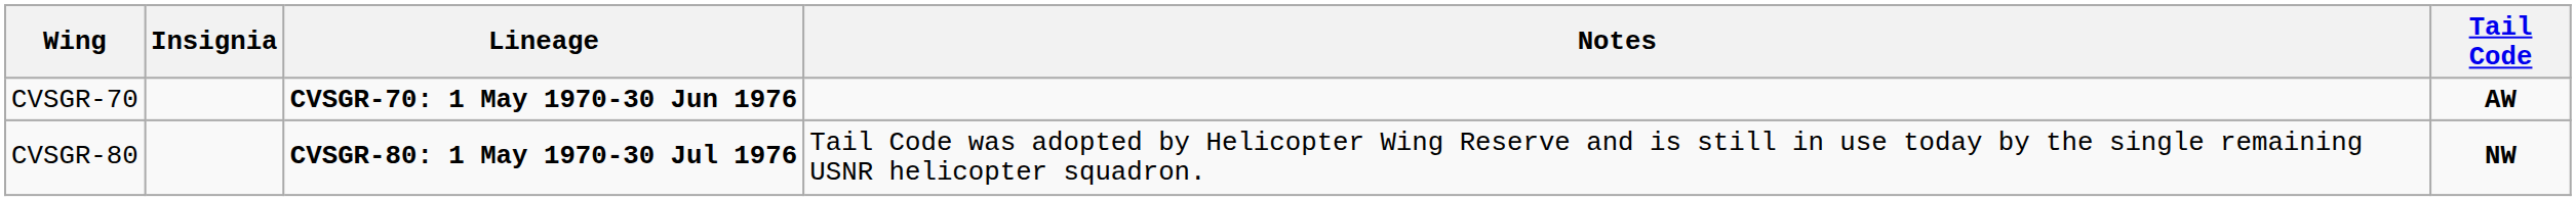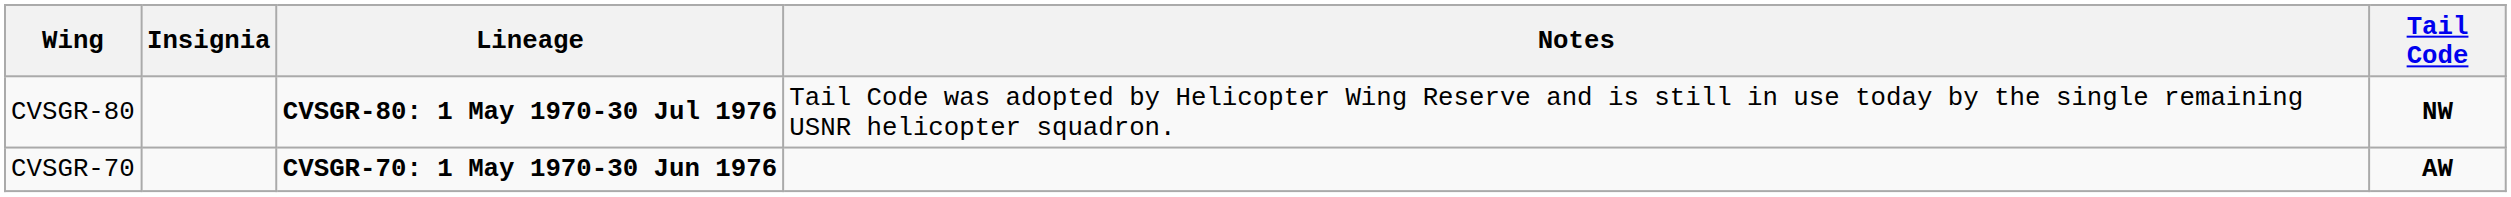rows swapped: CVSGR-70 <-> CVSGR-80
